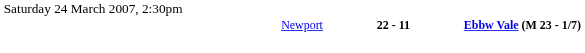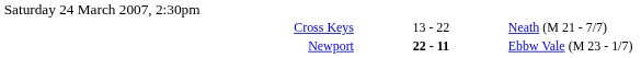+ row: Cross Keys | 13 - 22 | Neath (M 21 - 7/7)
Newport | column 3: bold -> normal
